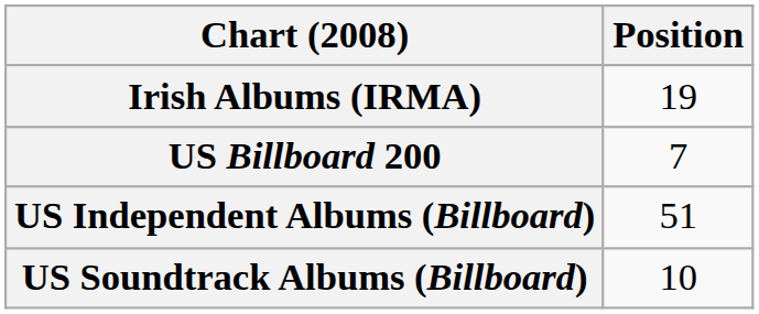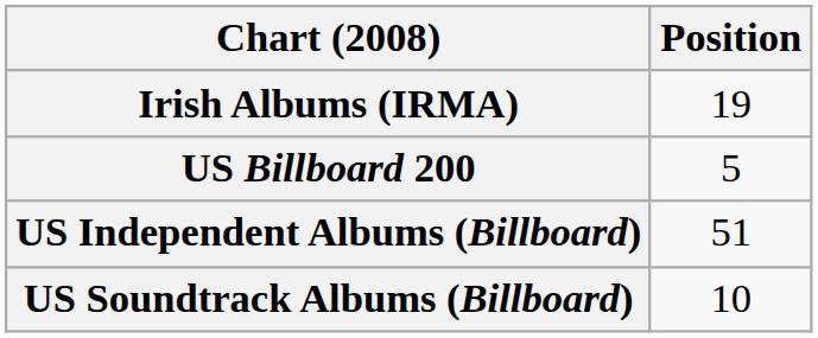US Billboard 200 | Position: 7 -> 5
